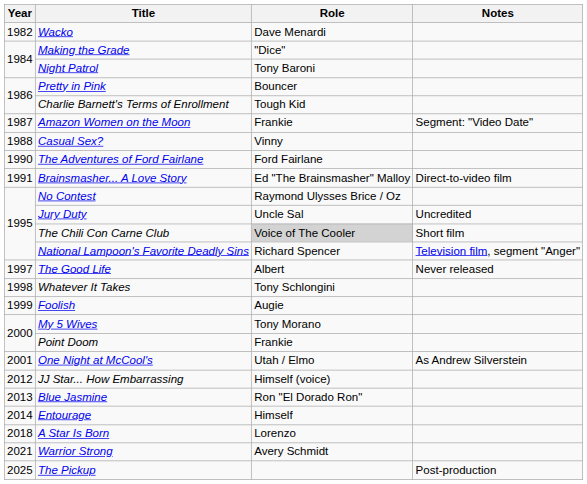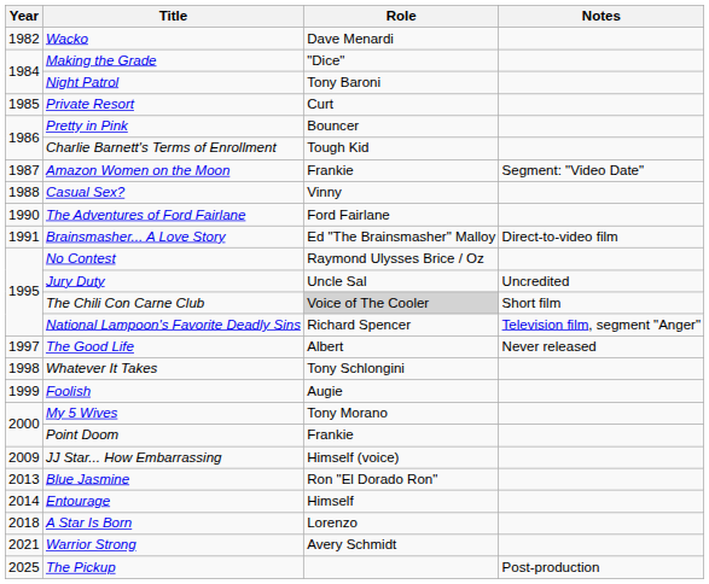+ row: 1985 | Private Resort | Curt
- row: 2001 | One Night at McCool's | Utah / Elmo | As Andrew Silverstein
JJ Star... How Embarrassing | Year: 2012 -> 2009
